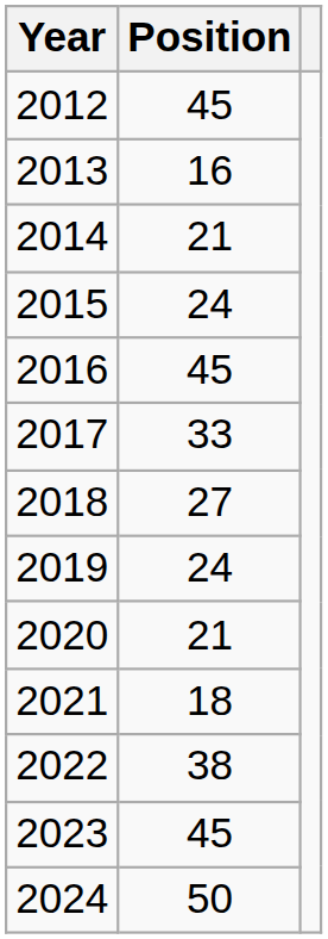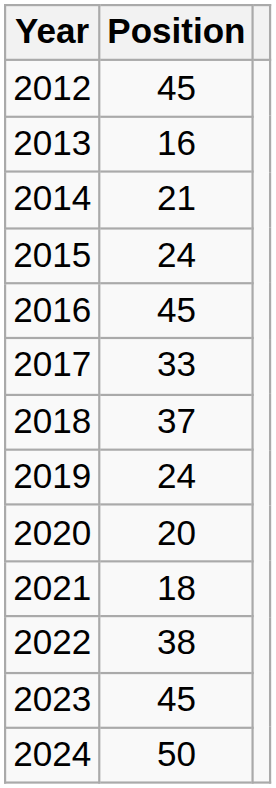2018 | Position: 27 -> 37
2020 | Position: 21 -> 20
